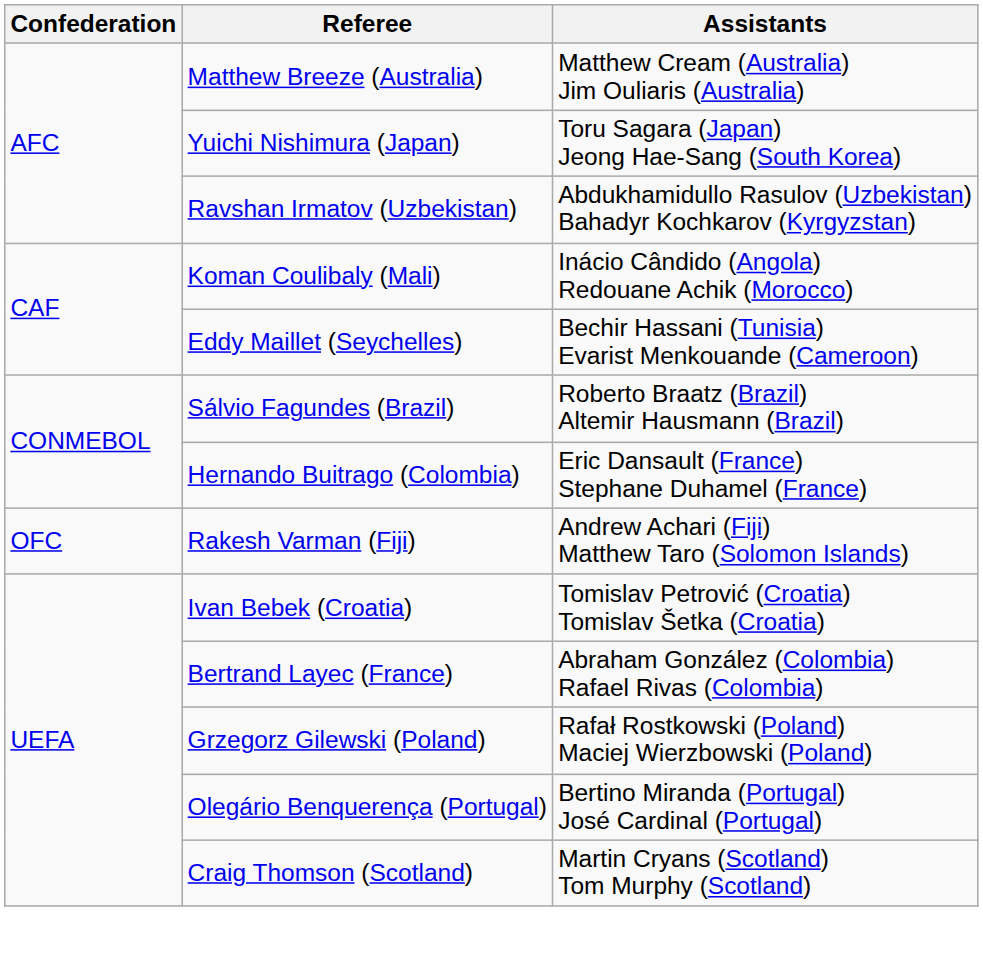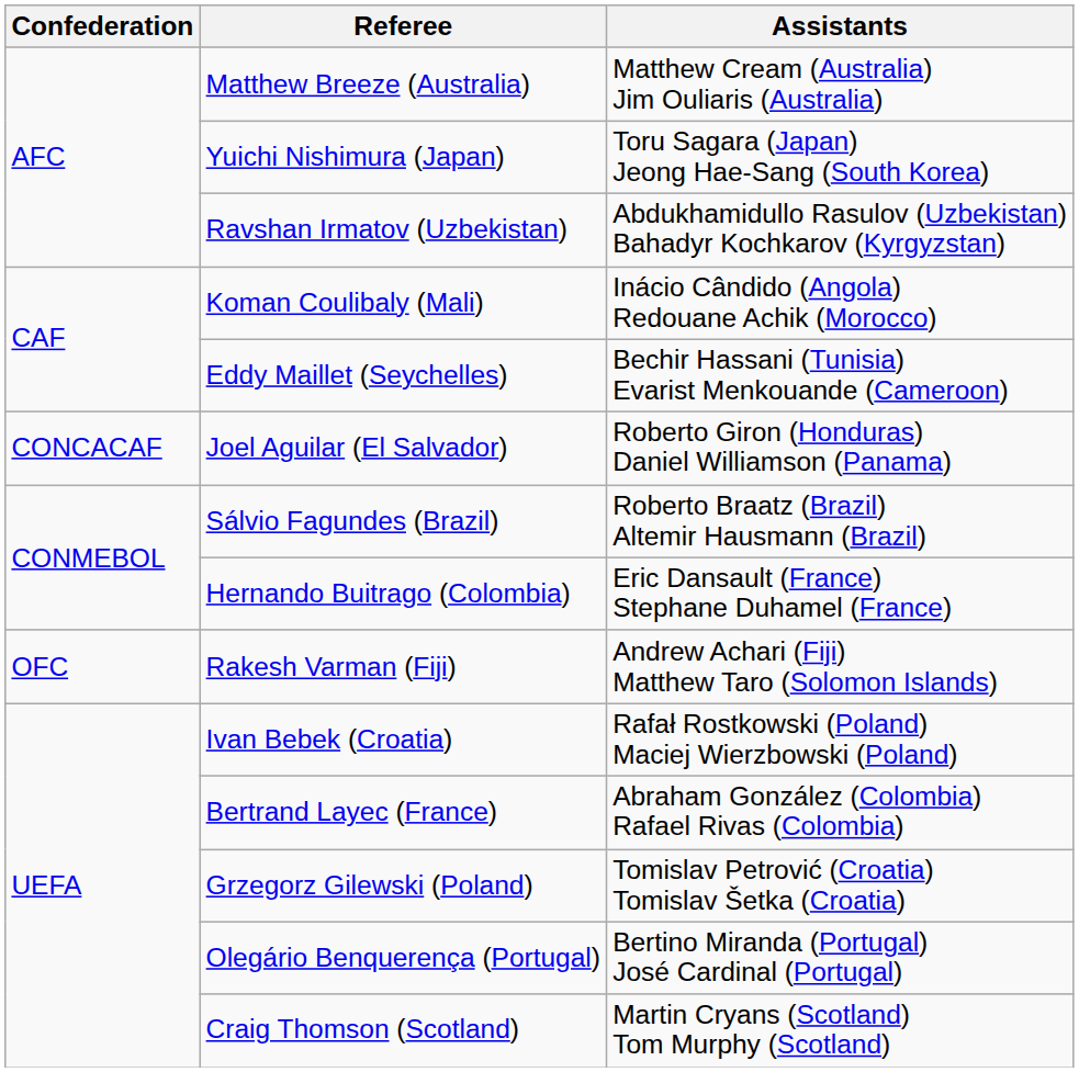+ row: CONCACAF | Joel Aguilar (El Salvador) | Roberto Giron (Honduras) Daniel Williamson (Panama)
Ivan Bebek (Croatia) | Assistants: Tomislav Petrović (Croatia) Tomislav Šetka (Croatia) -> Rafał Rostkowski (Poland) Maciej Wierzbowski (Poland)
Grzegorz Gilewski (Poland) | Assistants: Rafał Rostkowski (Poland) Maciej Wierzbowski (Poland) -> Tomislav Petrović (Croatia) Tomislav Šetka (Croatia)
